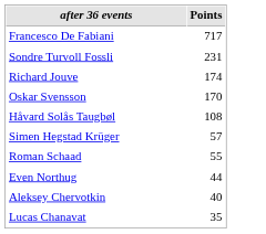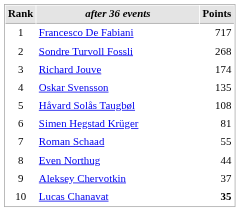+ column: Rank | 1 | 2 | 3 | 4 | 5 | 6 | 7 | 8 | 9 | 10
Sondre Turvoll Fossli | Points: 231 -> 268
Oskar Svensson | Points: 170 -> 135
Simen Hegstad Krüger | Points: 57 -> 81
Aleksey Chervotkin | Points: 40 -> 37
Lucas Chanavat | Points: normal -> bold
